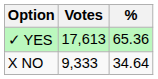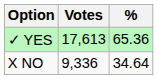X NO | Votes: 9,333 -> 9,336
